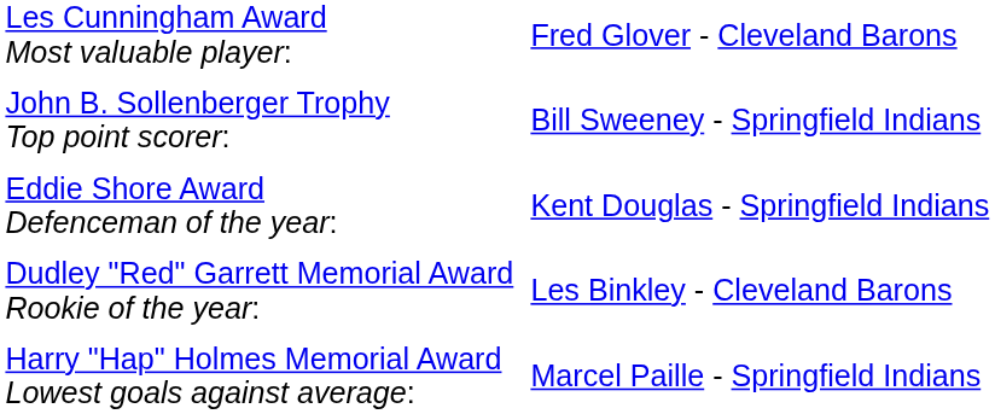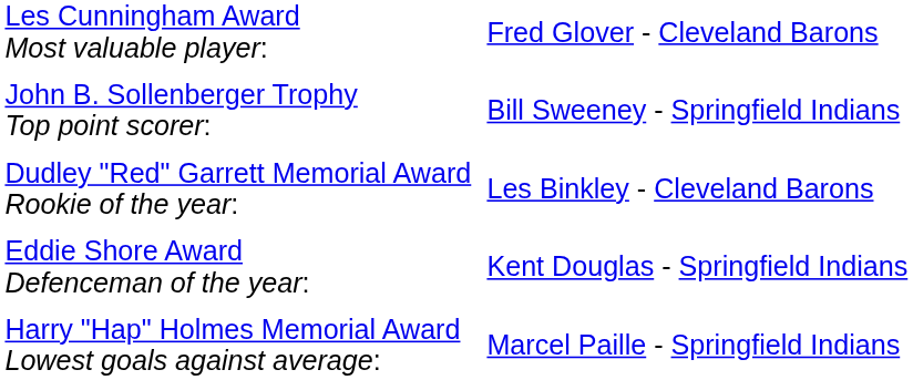rows swapped: Dudley "Red" Garrett Memorial Award Rookie of the year: <-> Eddie Shore Award Defenceman of the year:
